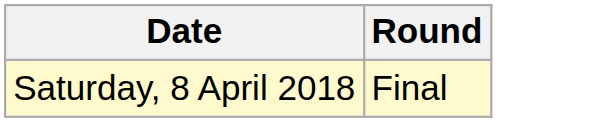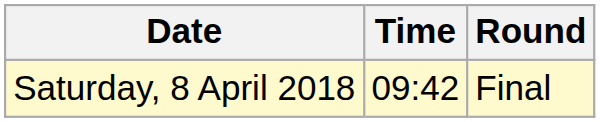+ column: Time | 09:42
